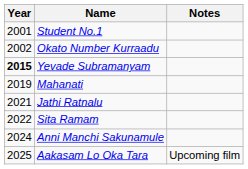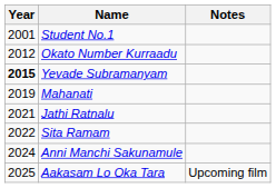Okato Number Kurraadu | Year: 2002 -> 2012
